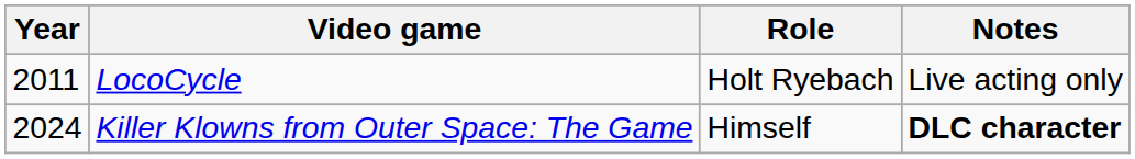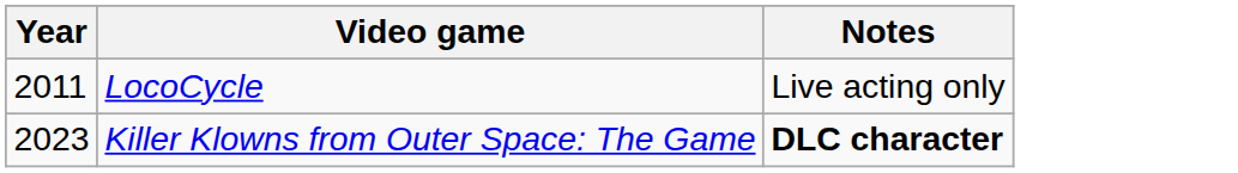- column: Role | Holt Ryebach | Himself
Killer Klowns from Outer Space: The Game | Year: 2024 -> 2023
